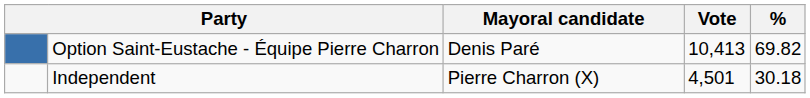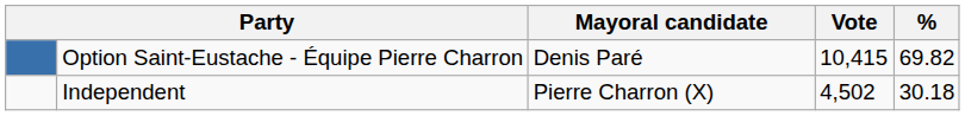Option Saint-Eustache - Équipe Pierre Charron | Vote: 10,413 -> 10,415
Independent | Vote: 4,501 -> 4,502
